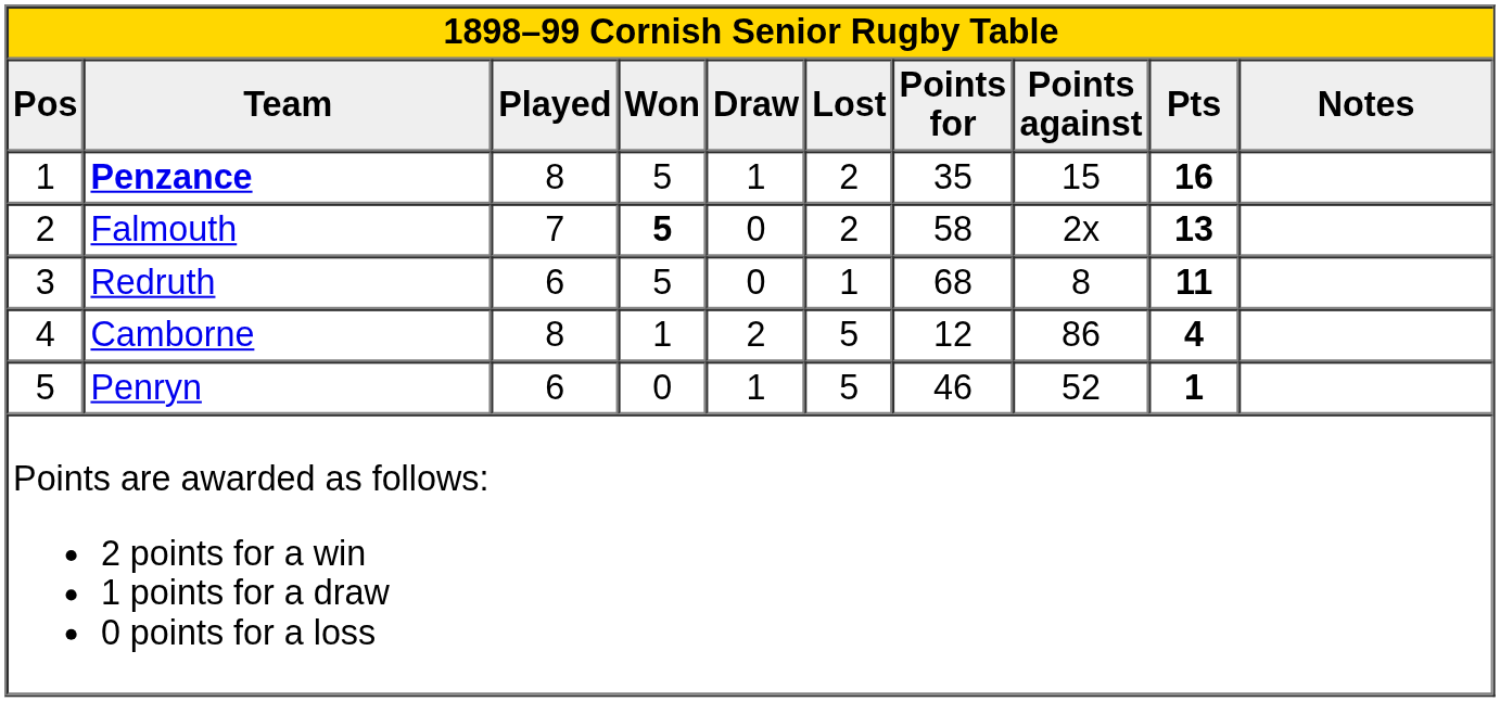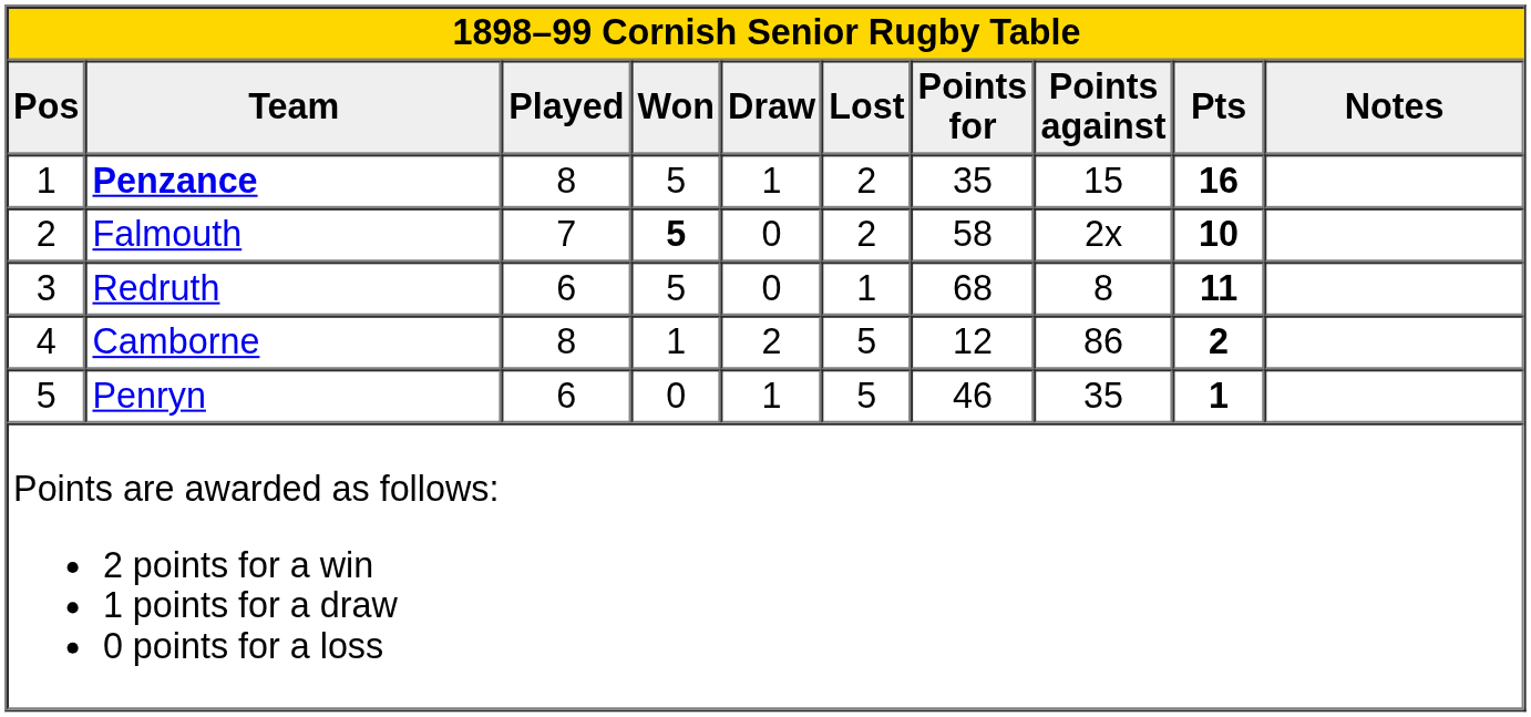Falmouth | Pts: 13 -> 10
Camborne | Pts: 4 -> 2
Penryn | Points against: 52 -> 35
